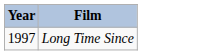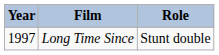+ column: Role | Stunt double
